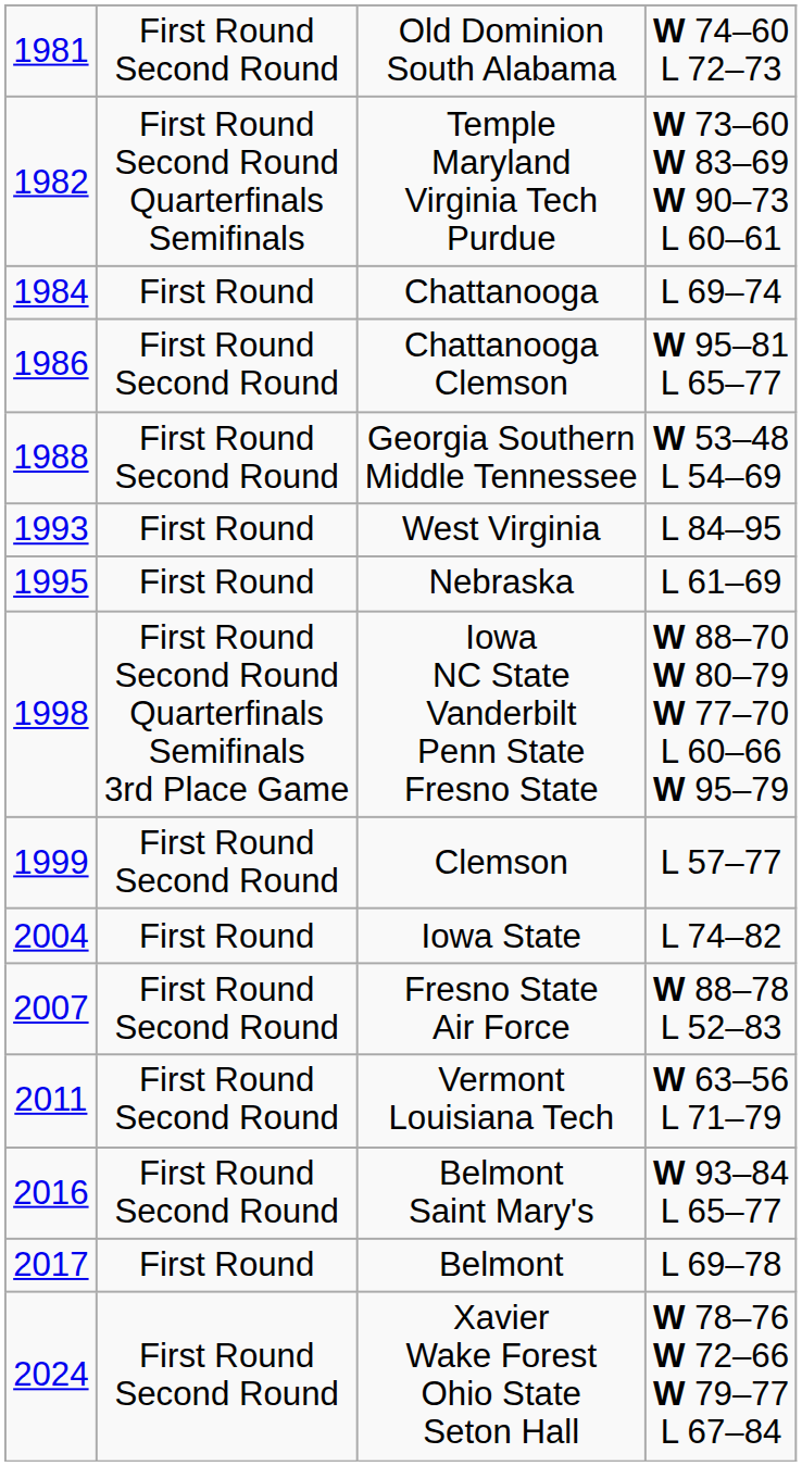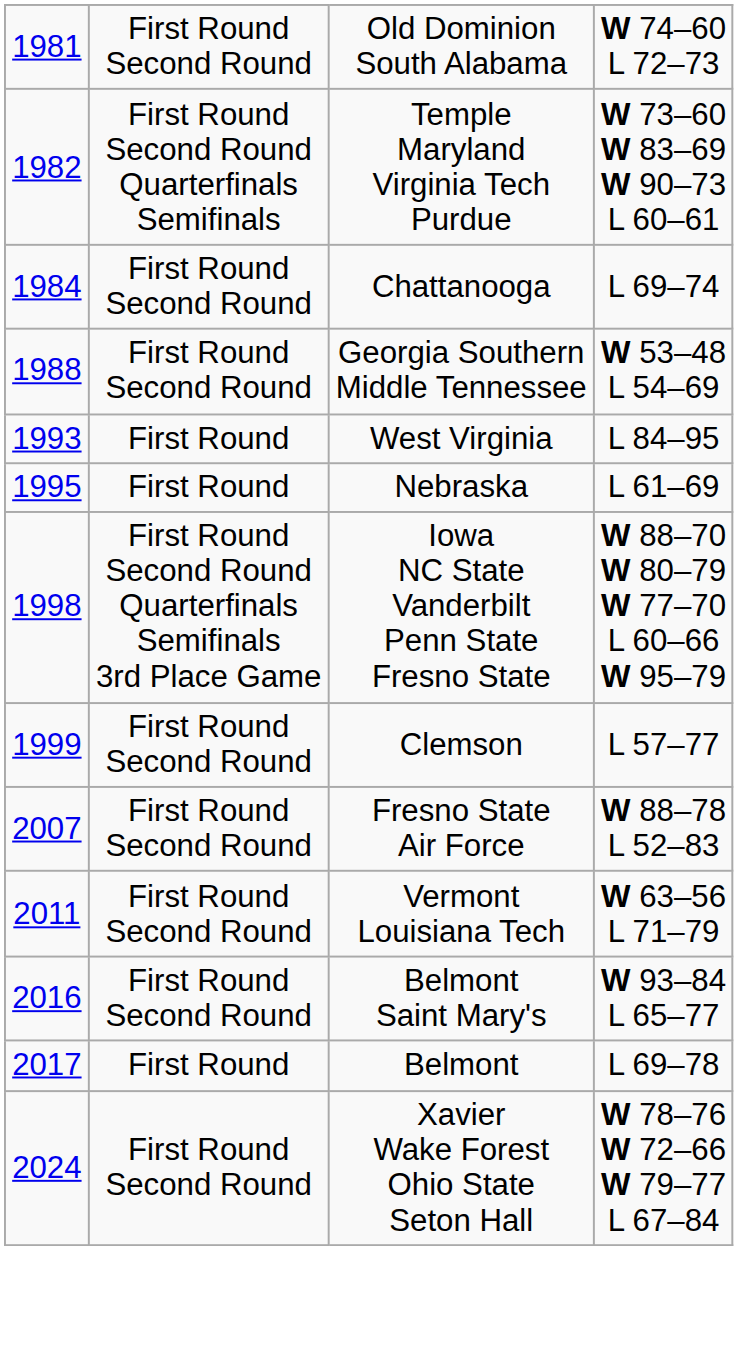Chattanooga | column 2: First Round -> First Round Second Round
- row: 1986 | First Round Second Round | Chattanooga Clemson | W 95–81 L 65–77
- row: 2004 | First Round | Iowa State | L 74–82
